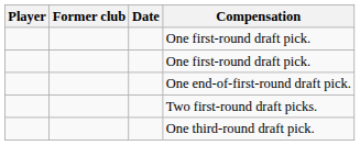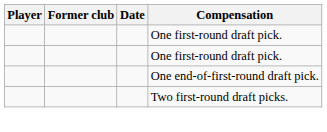- row: One third-round draft pick.
